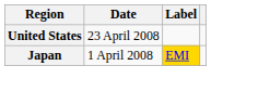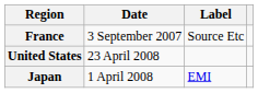+ row: France | 3 September 2007 | Source Etc
Japan | Label: gold background -> no background
